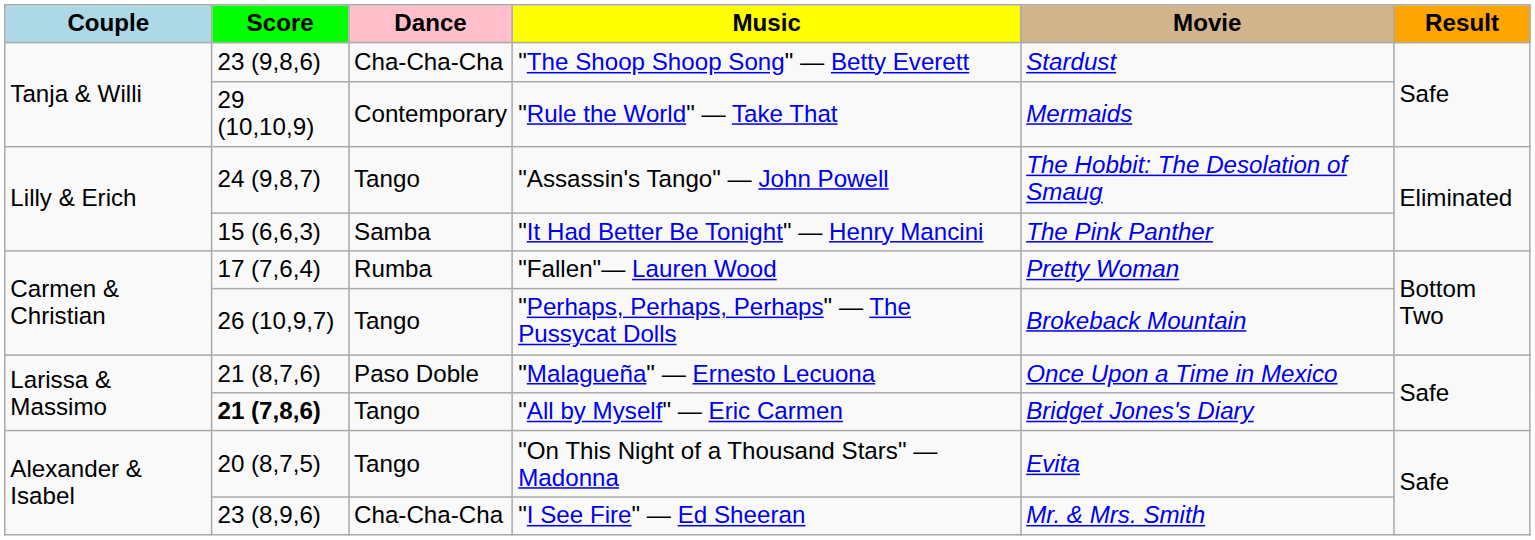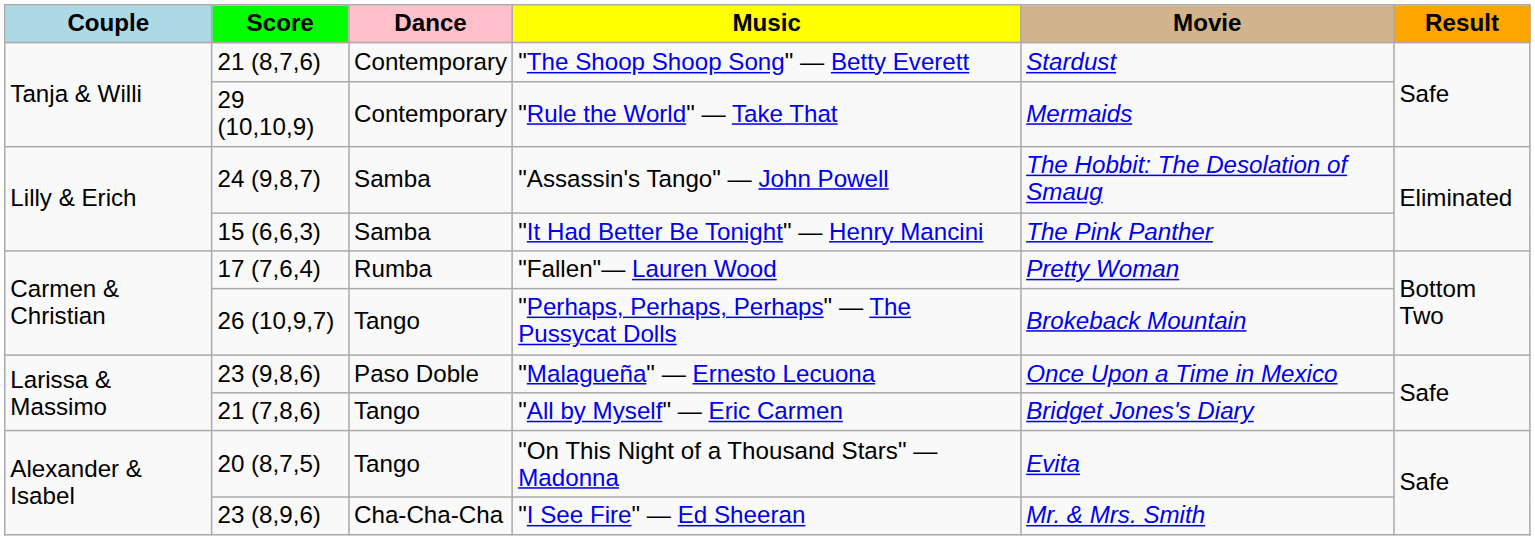"The Shoop Shoop Song" — Betty Everett | Score: 23 (9,8,6) -> 21 (8,7,6)
"The Shoop Shoop Song" — Betty Everett | Dance: Cha-Cha-Cha -> Contemporary
"Assassin's Tango" — John Powell | Dance: Tango -> Samba
"Malagueña" — Ernesto Lecuona | Score: 21 (8,7,6) -> 23 (9,8,6)
"All by Myself" — Eric Carmen | Score: bold -> normal
